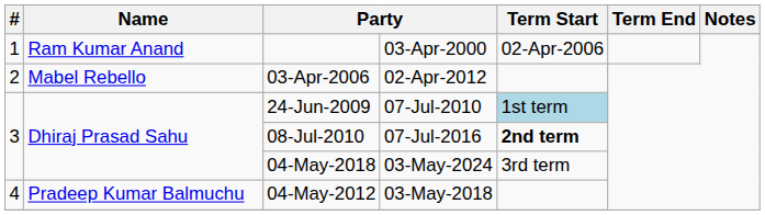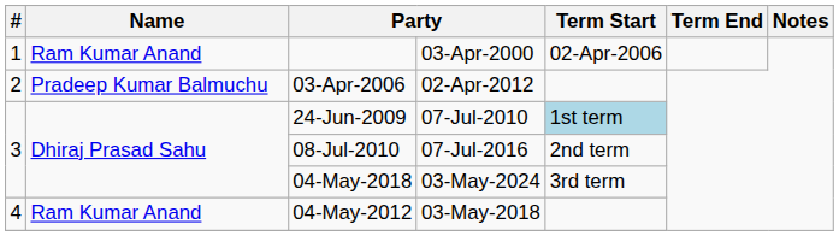03-Apr-2006 | Name: Mabel Rebello -> Pradeep Kumar Balmuchu
08-Jul-2010 | Term Start: bold -> normal
04-May-2012 | Name: Pradeep Kumar Balmuchu -> Ram Kumar Anand
